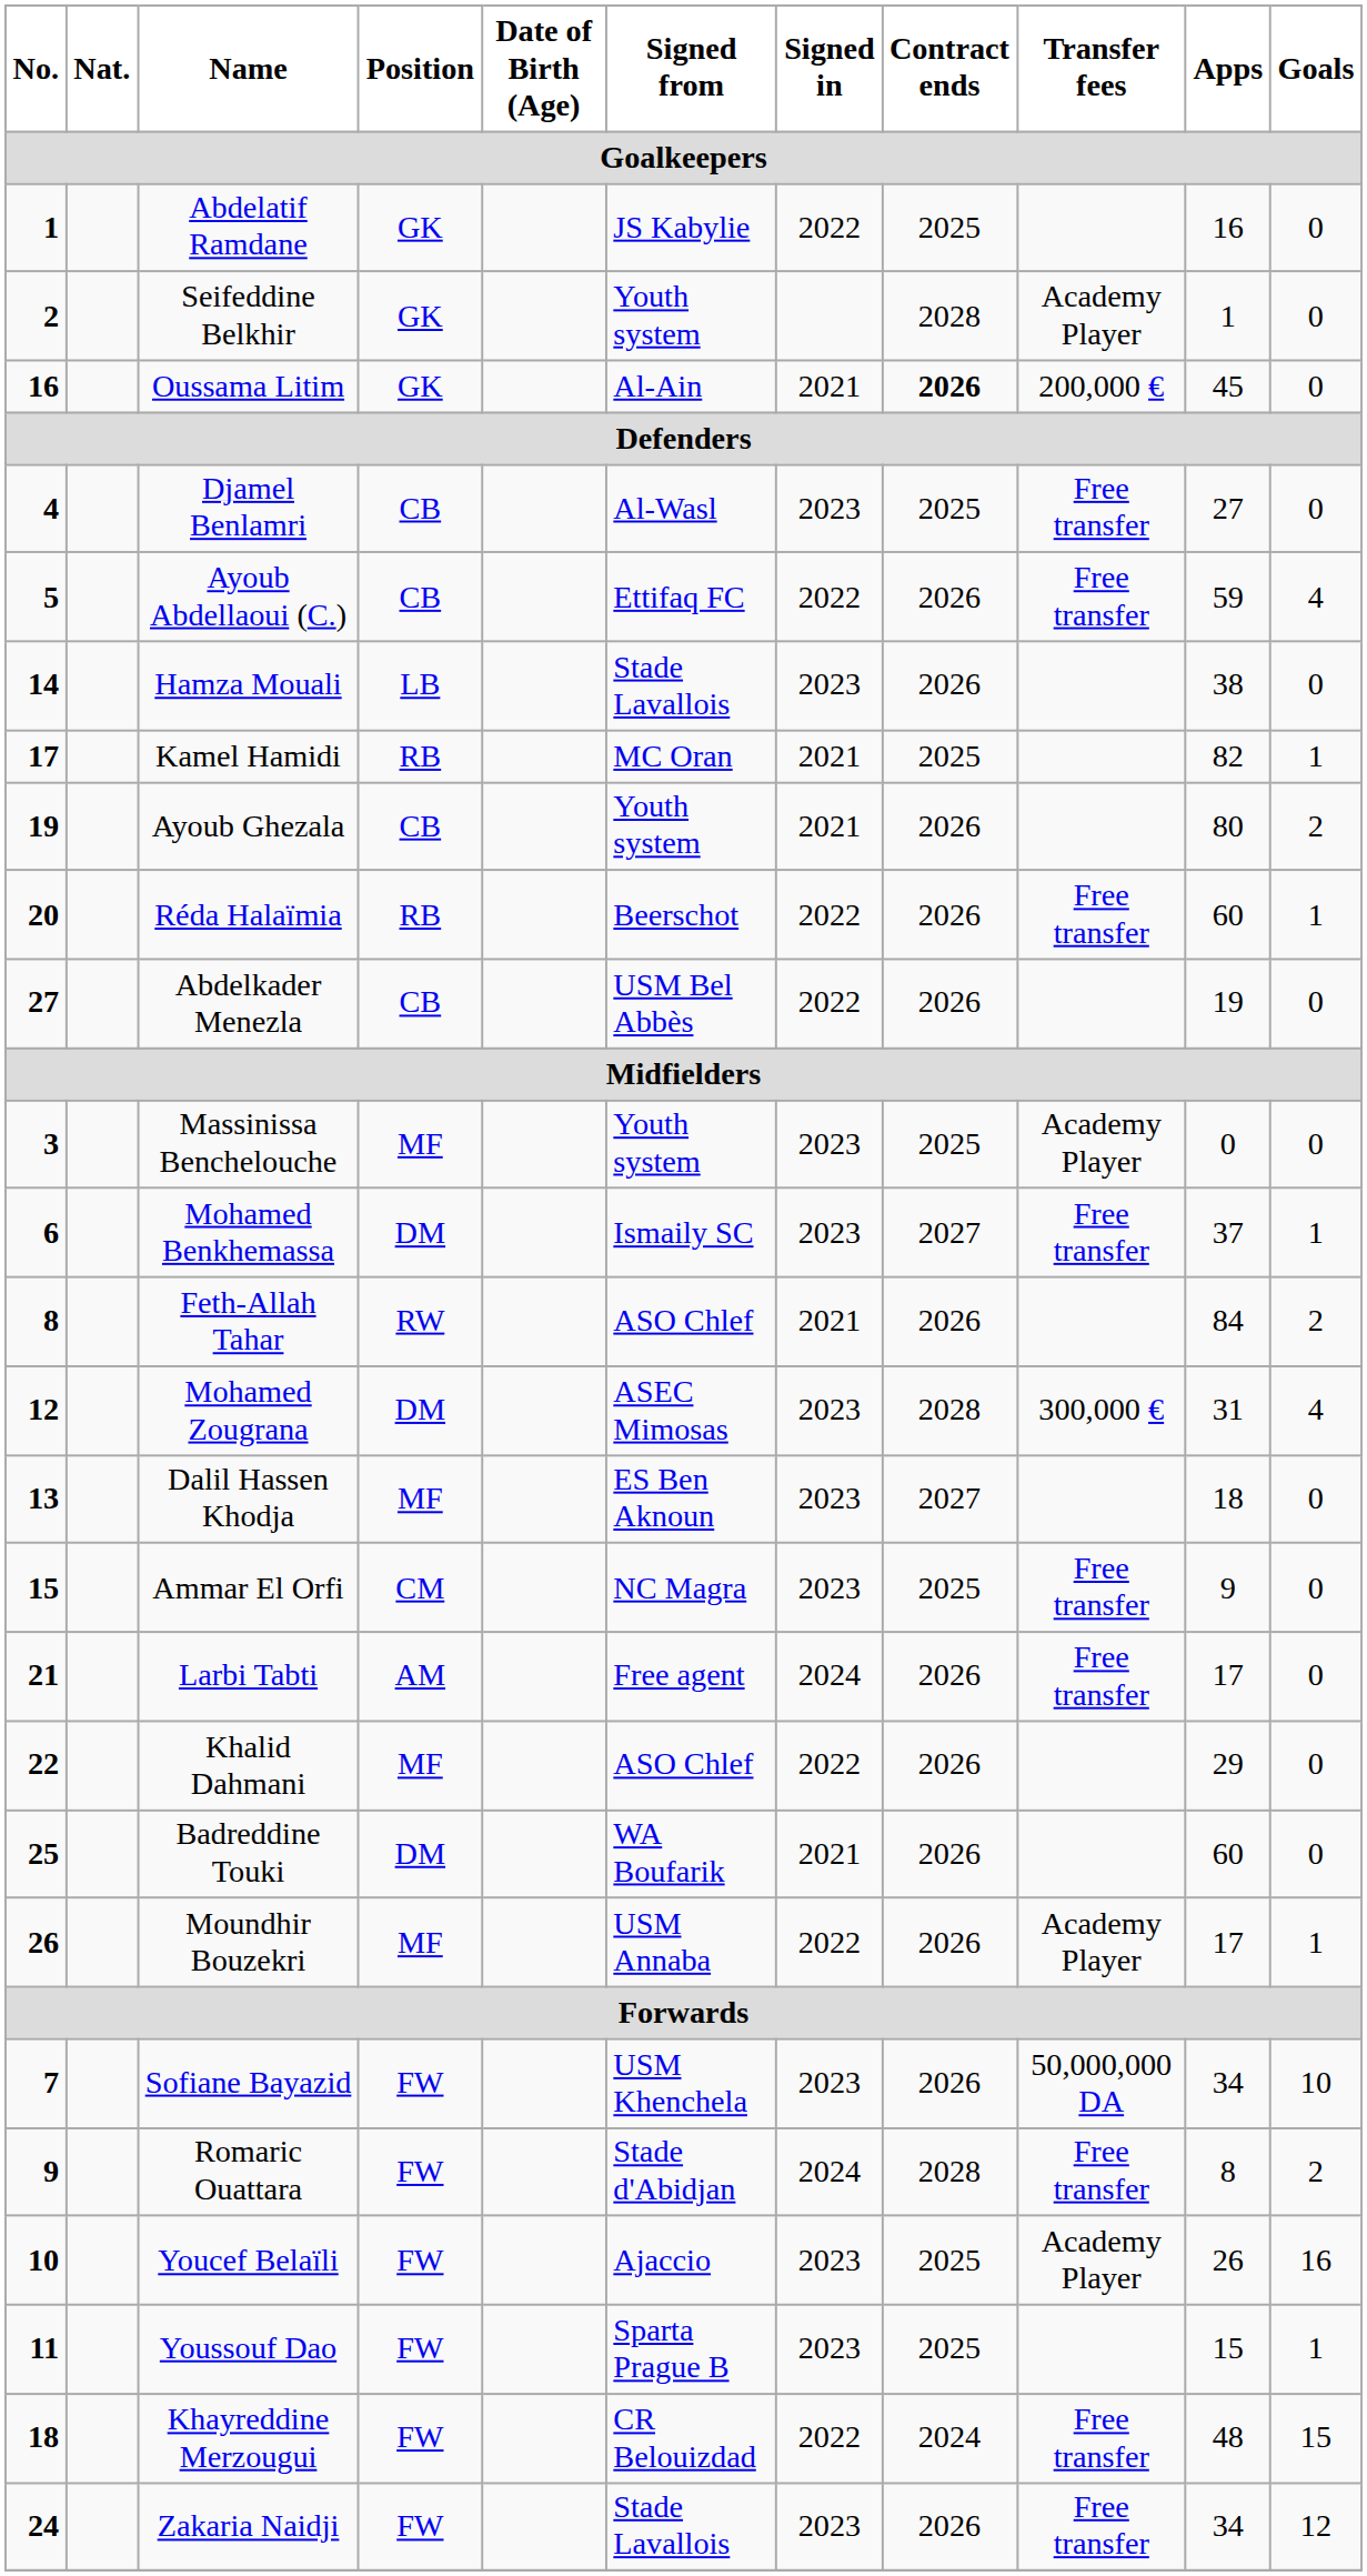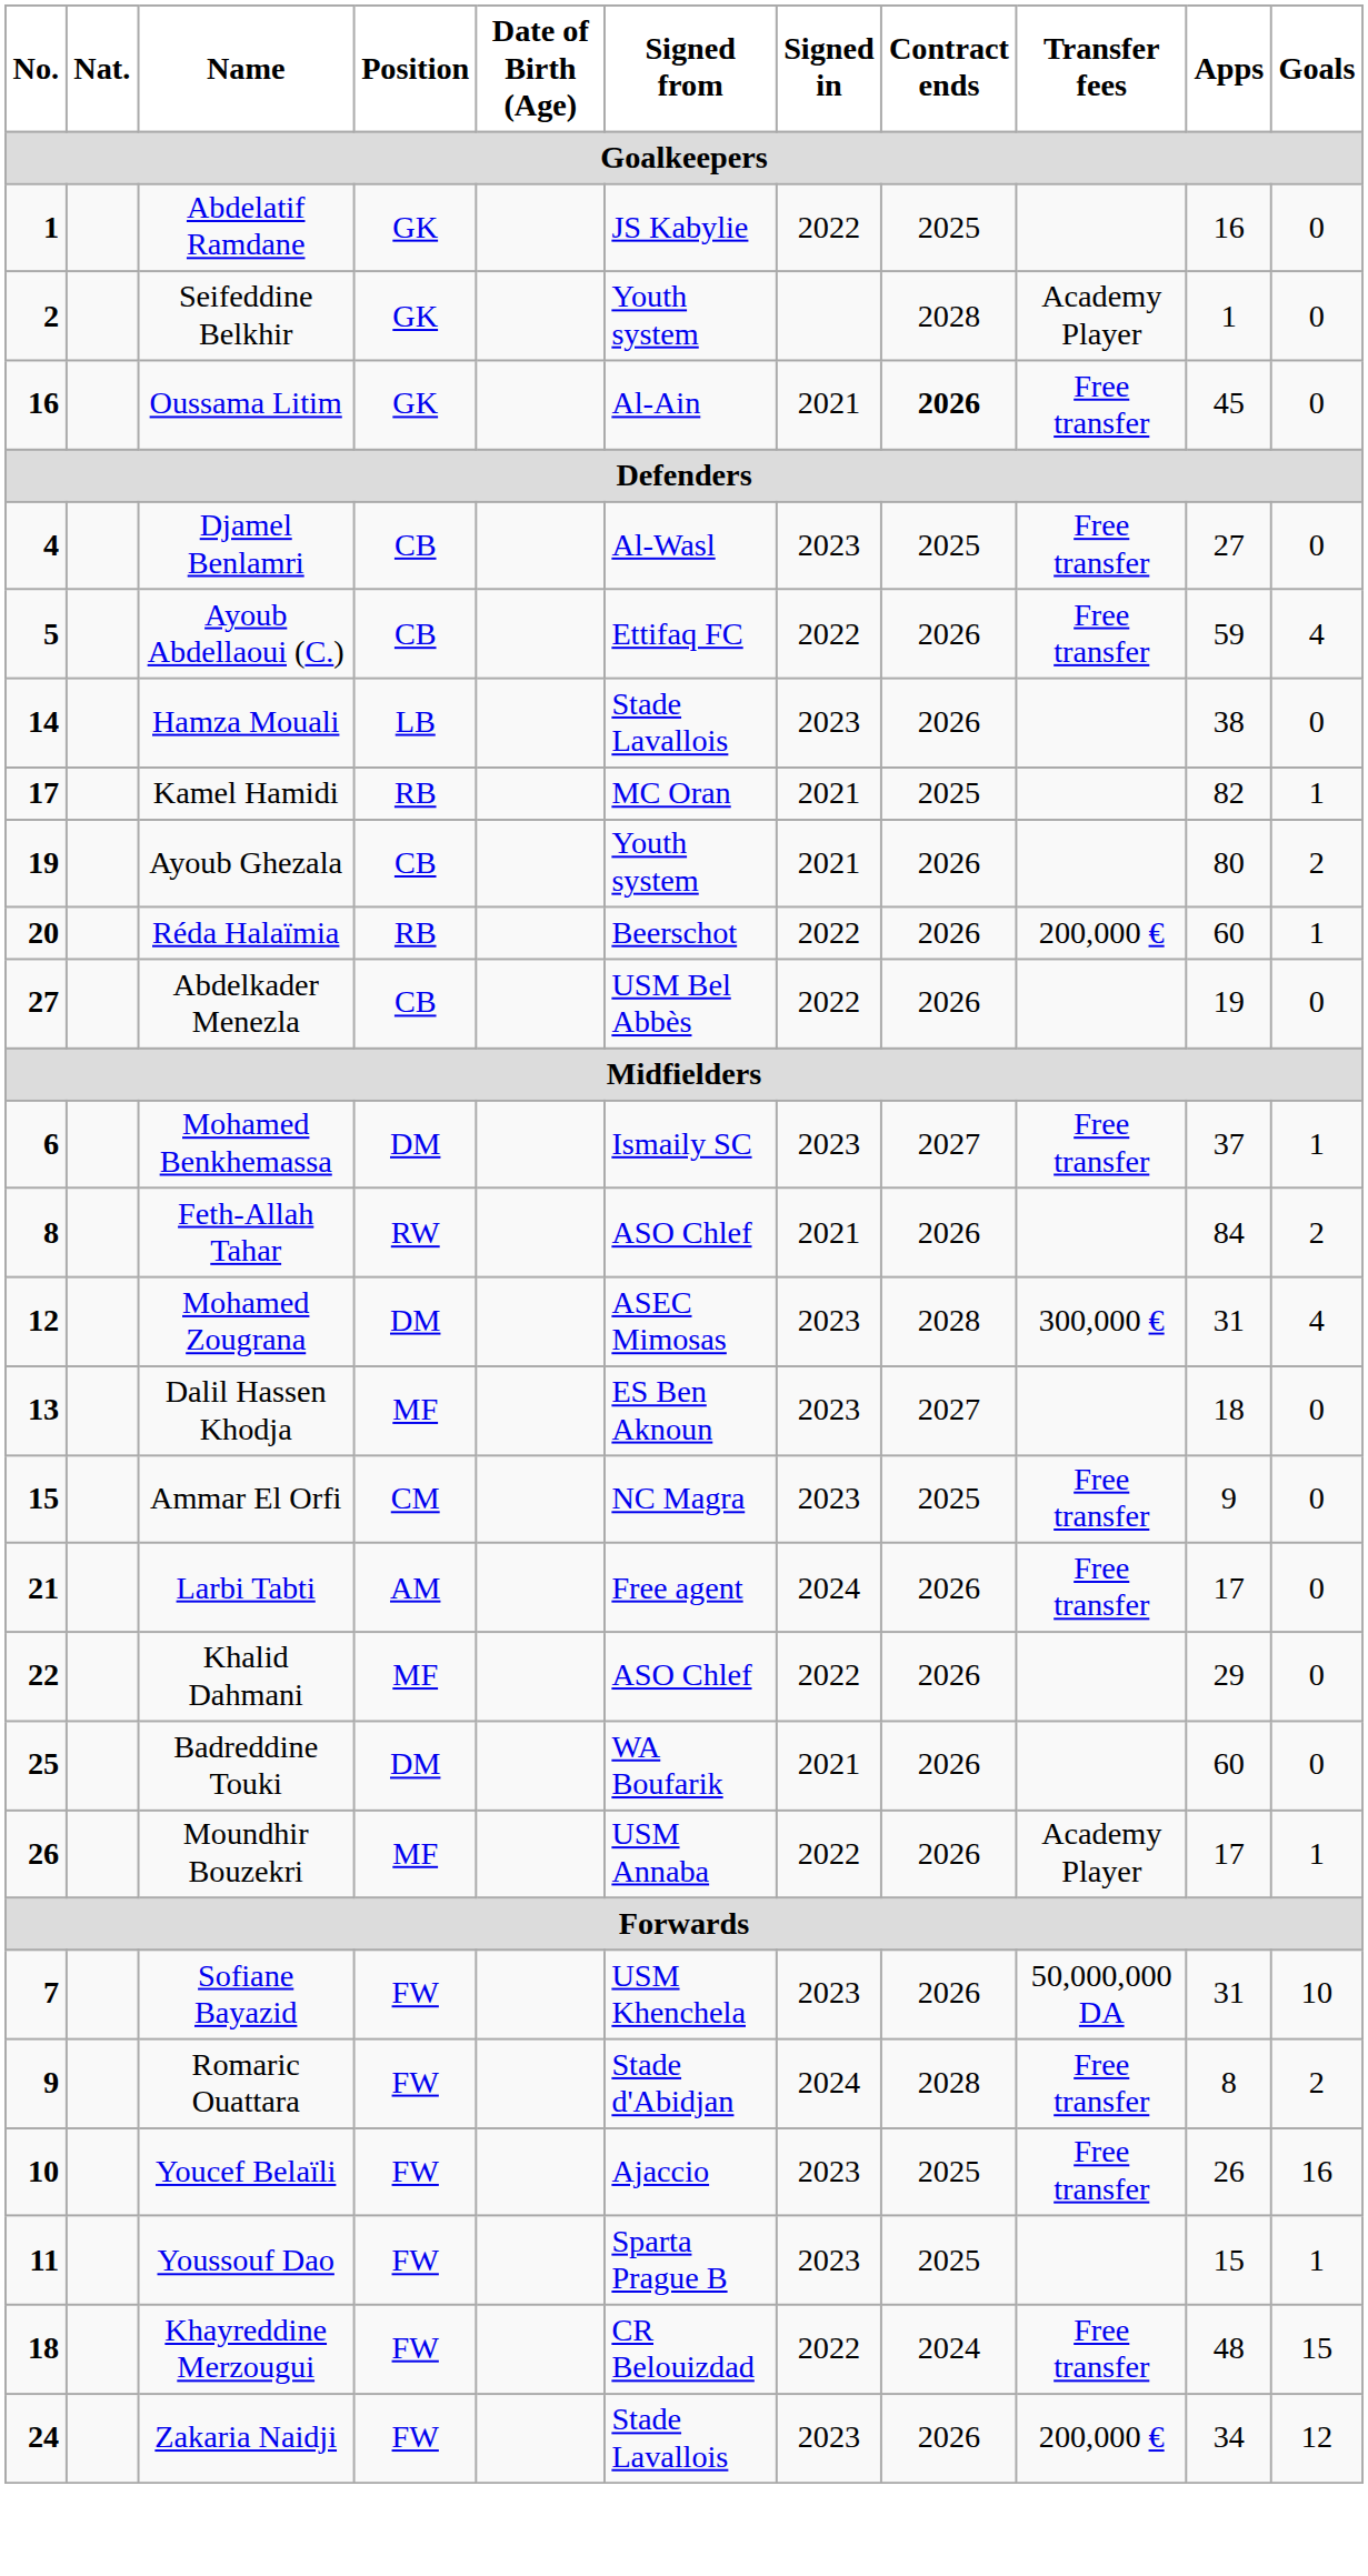Oussama Litim | Transfer fees: 200,000 € -> Free transfer
Réda Halaïmia | Transfer fees: Free transfer -> 200,000 €
- row: 3 | Massinissa Benchelouche | MF | Youth system | 2023 | 2025 | Academy Player | 0 | 0
Sofiane Bayazid | Apps: 34 -> 31
Youcef Belaïli | Transfer fees: Academy Player -> Free transfer
Zakaria Naidji | Transfer fees: Free transfer -> 200,000 €
